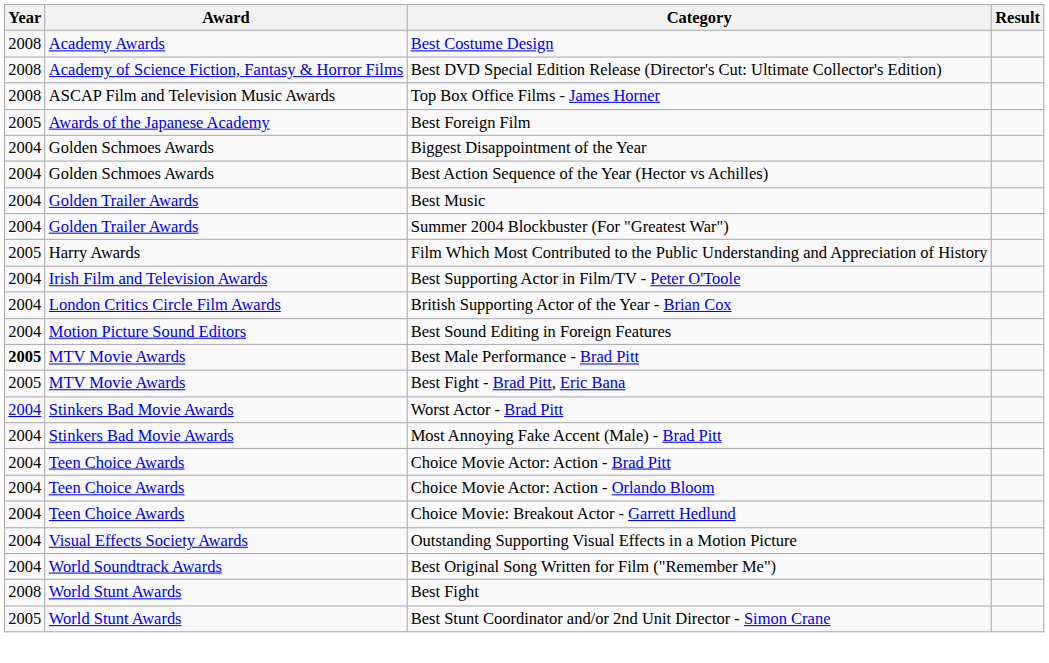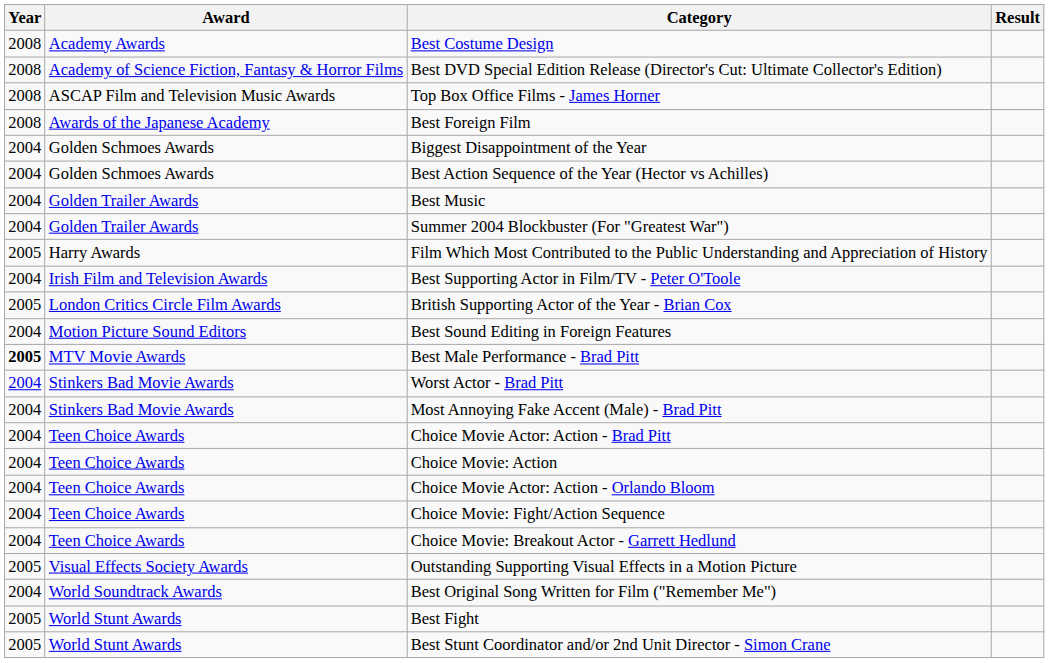Best Foreign Film | Year: 2005 -> 2008
British Supporting Actor of the Year - Brian Cox | Year: 2004 -> 2005
- row: 2005 | MTV Movie Awards | Best Fight - Brad Pitt, Eric Bana
+ row: 2004 | Teen Choice Awards | Choice Movie: Action
+ row: 2004 | Teen Choice Awards | Choice Movie: Fight/Action Sequence
Outstanding Supporting Visual Effects in a Motion Picture | Year: 2004 -> 2005
Best Fight | Year: 2008 -> 2005
